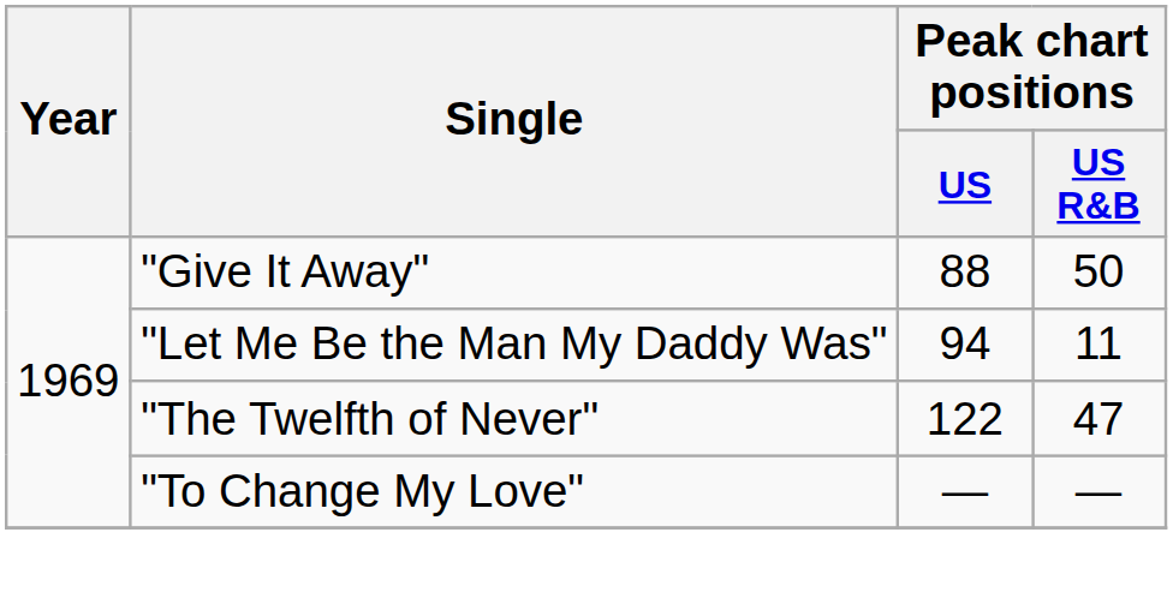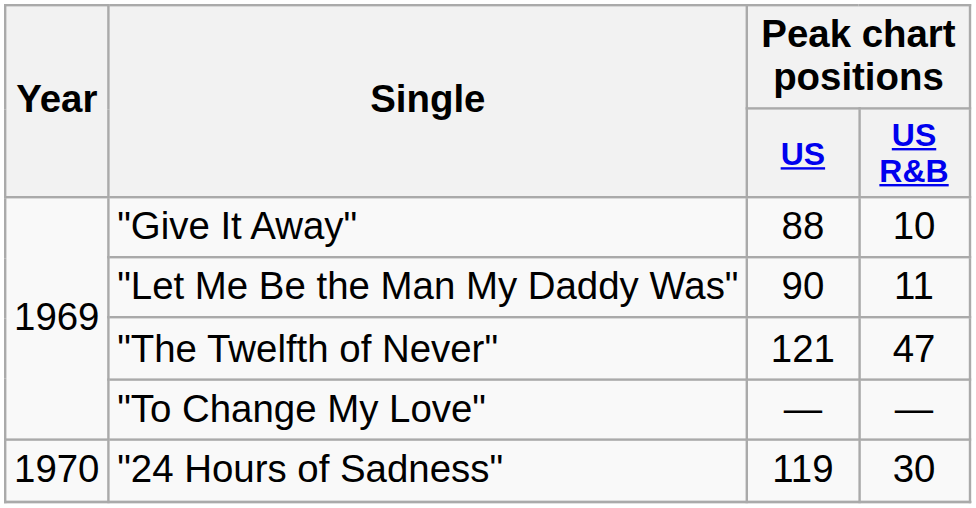"Give It Away" | Peak chart positions / US R&B: 50 -> 10
"Let Me Be the Man My Daddy Was" | Peak chart positions / US: 94 -> 90
"The Twelfth of Never" | Peak chart positions / US: 122 -> 121
+ row: 1970 | "24 Hours of Sadness" | 119 | 30
